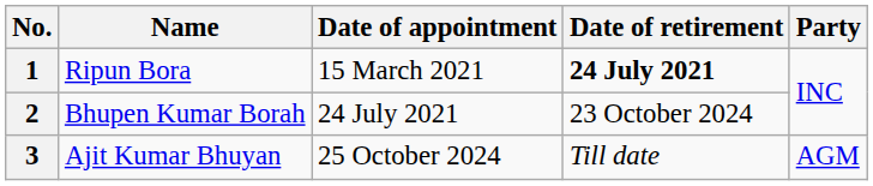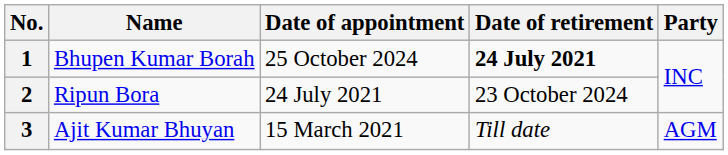1 | Name: Ripun Bora -> Bhupen Kumar Borah
1 | Date of appointment: 15 March 2021 -> 25 October 2024
2 | Name: Bhupen Kumar Borah -> Ripun Bora
3 | Date of appointment: 25 October 2024 -> 15 March 2021
